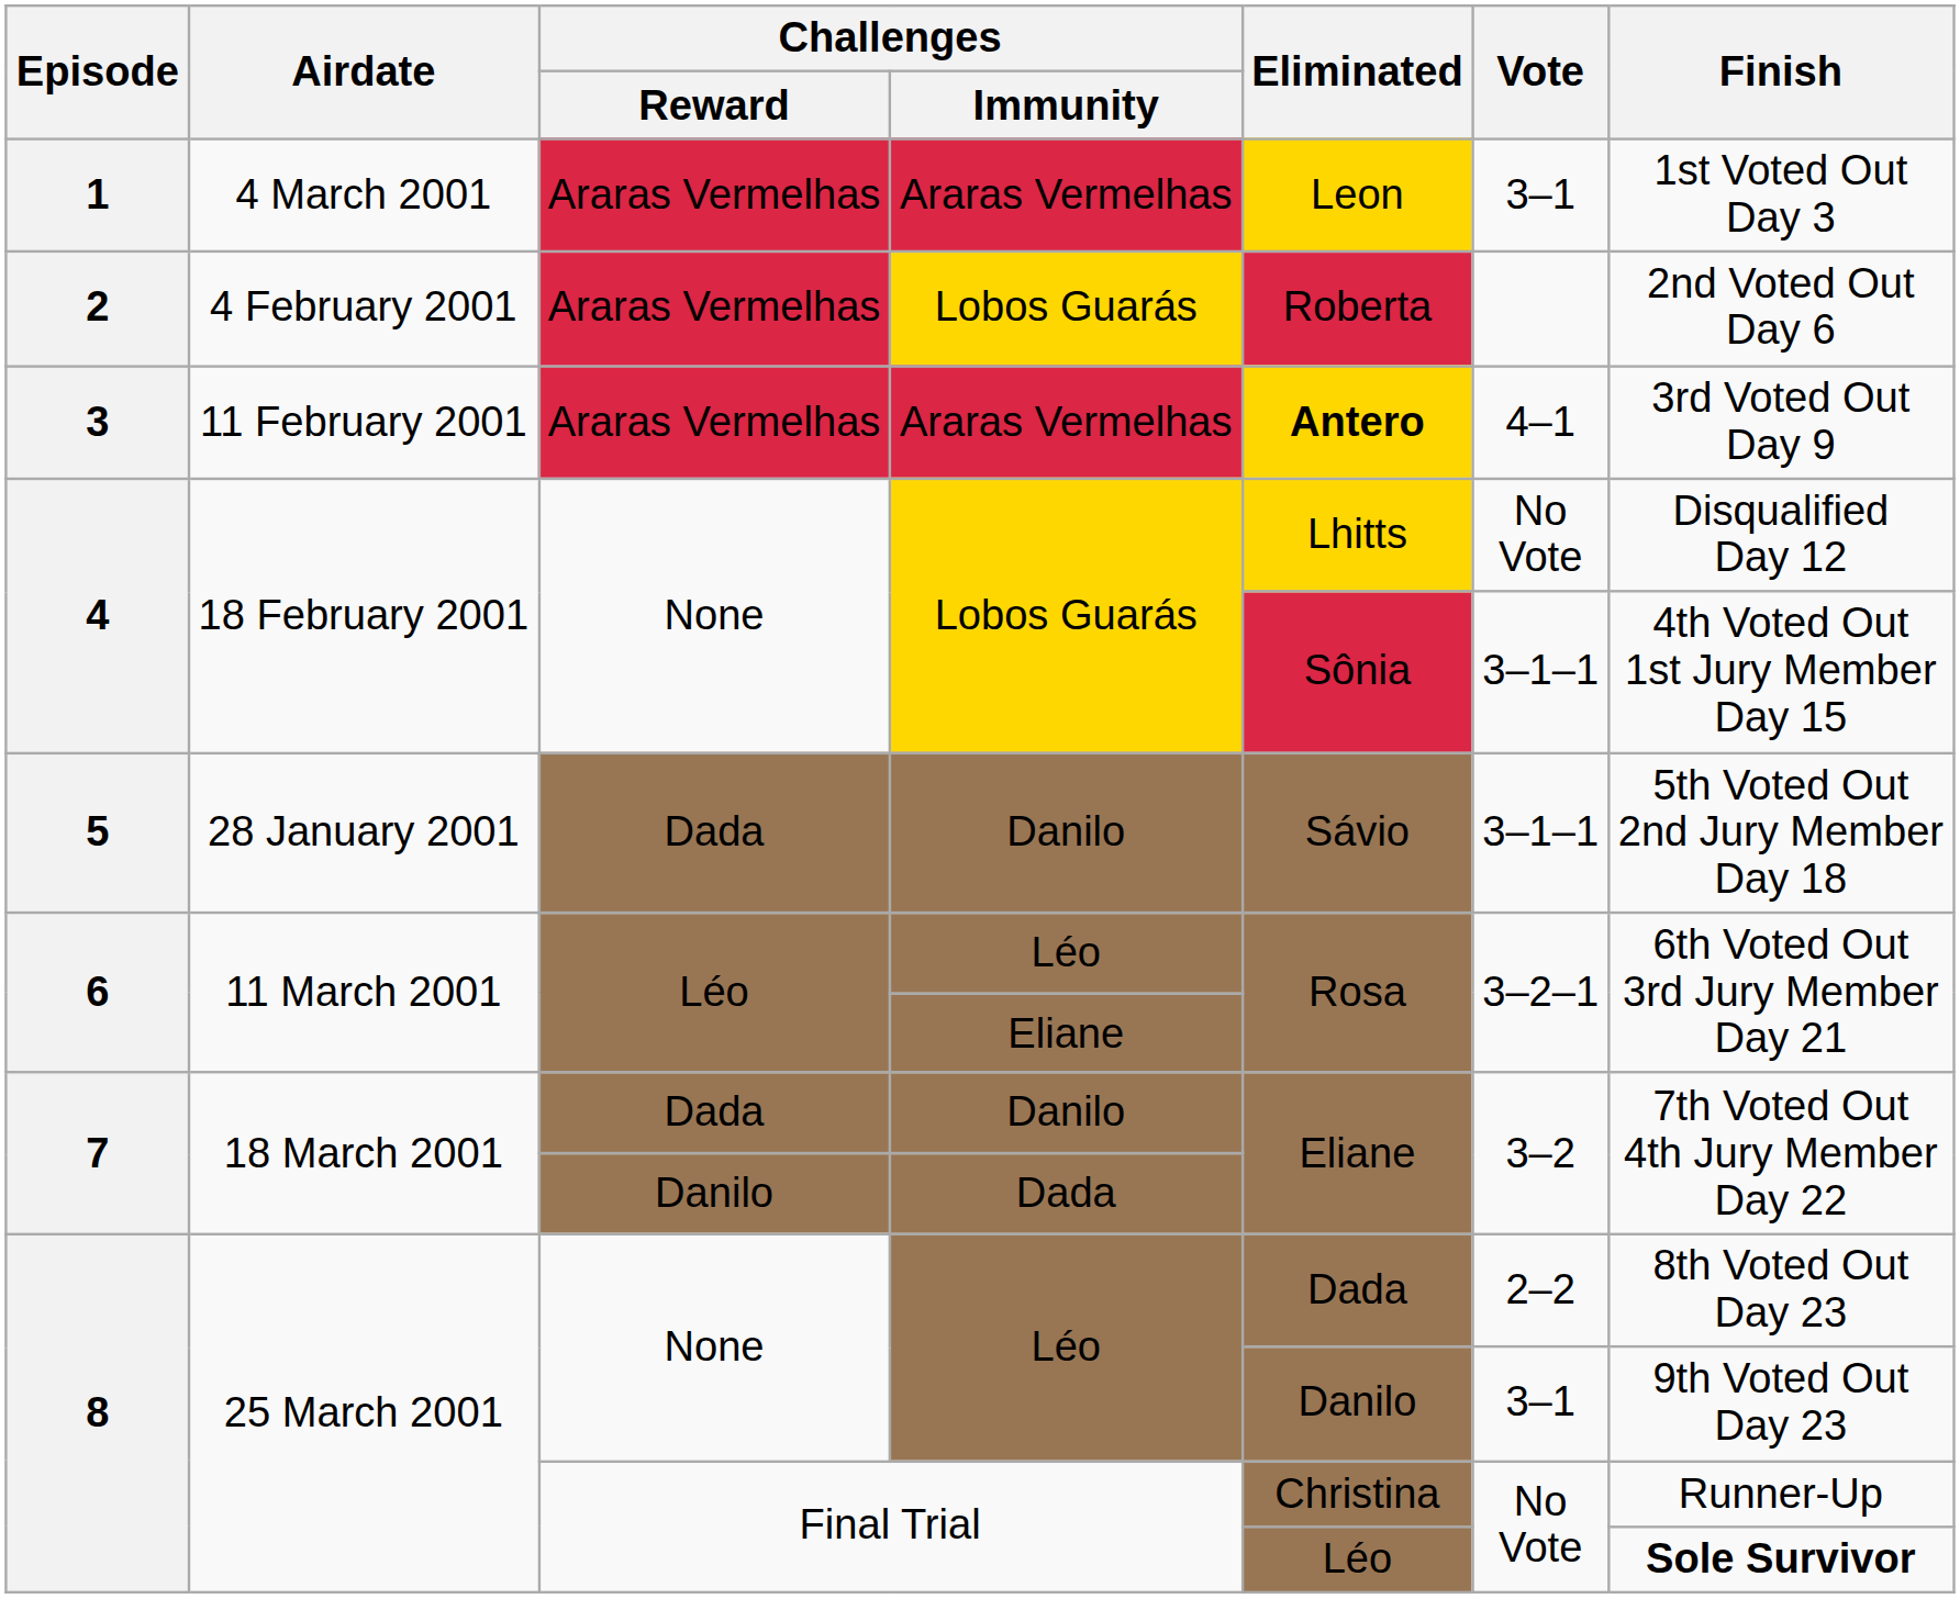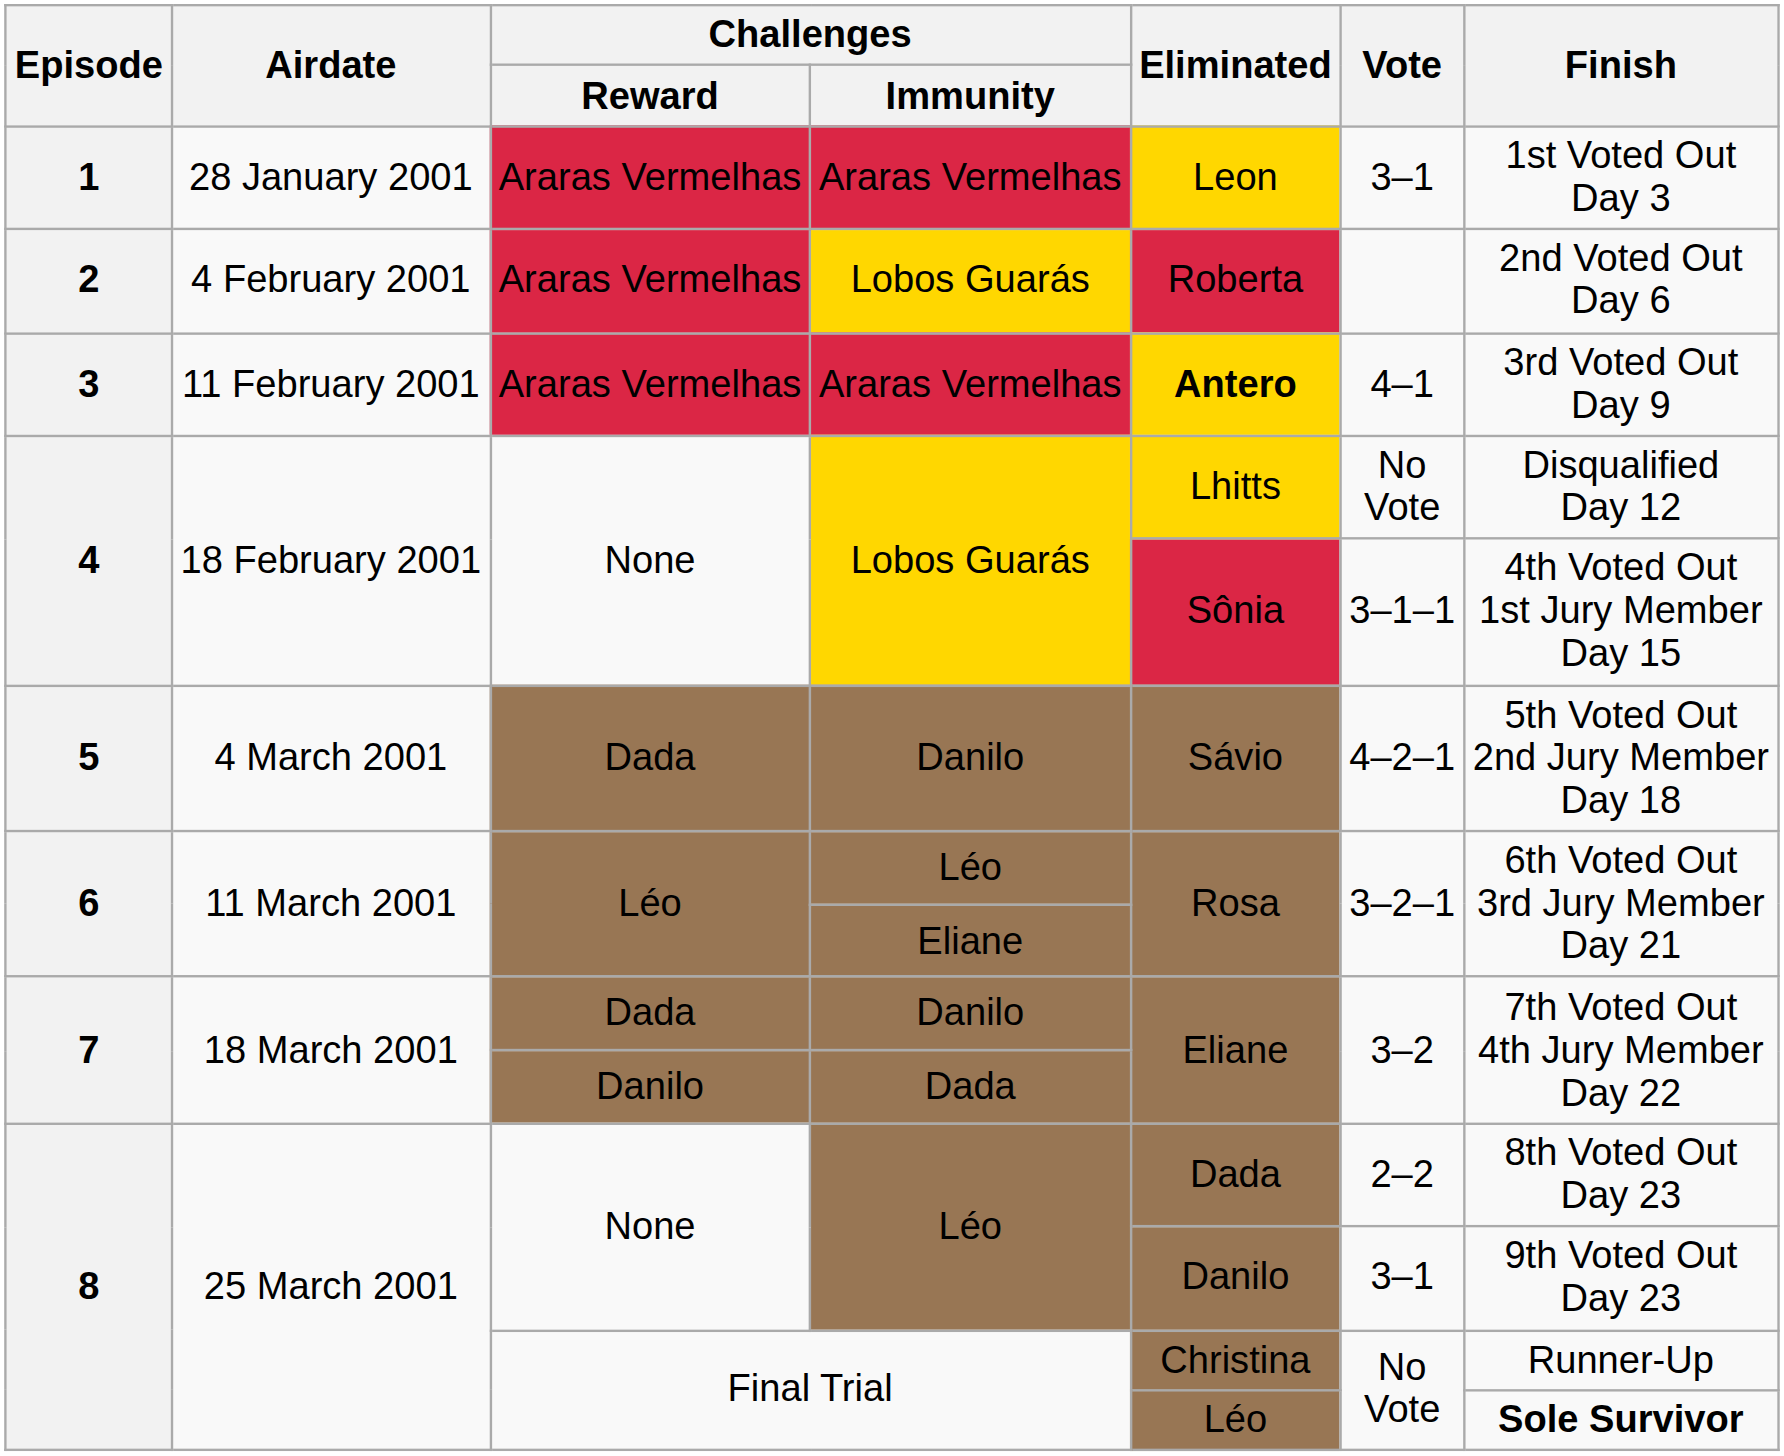1 | Airdate: 4 March 2001 -> 28 January 2001
5 | Airdate: 28 January 2001 -> 4 March 2001
5 | Vote: 3–1–1 -> 4–2–1
